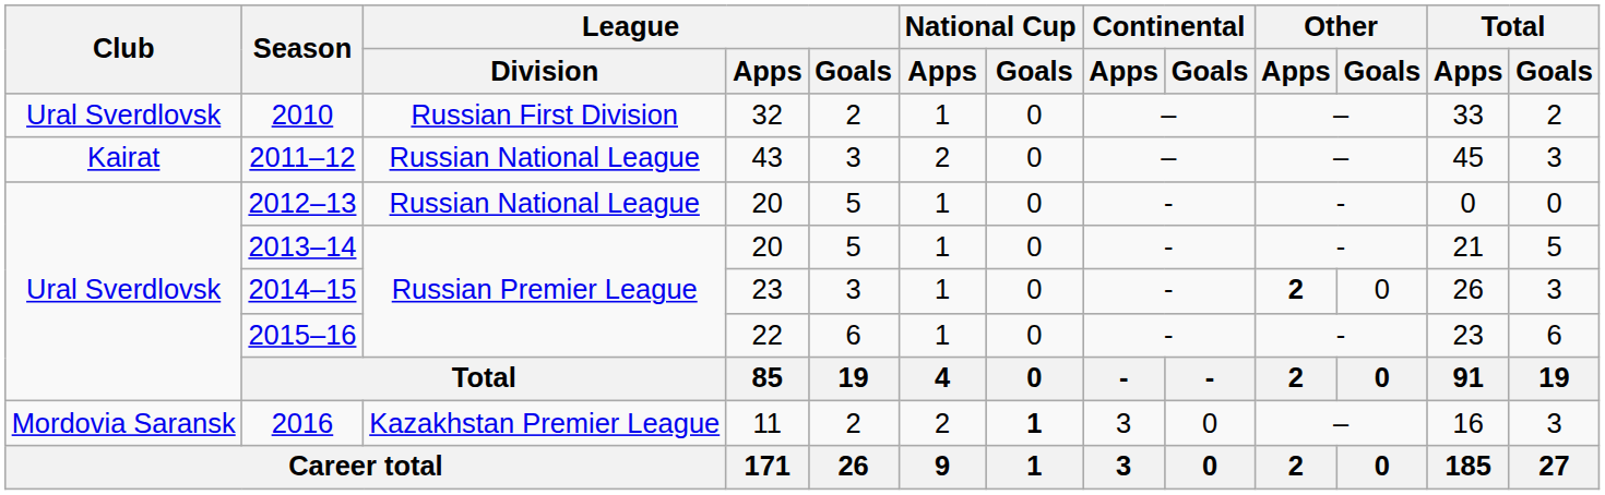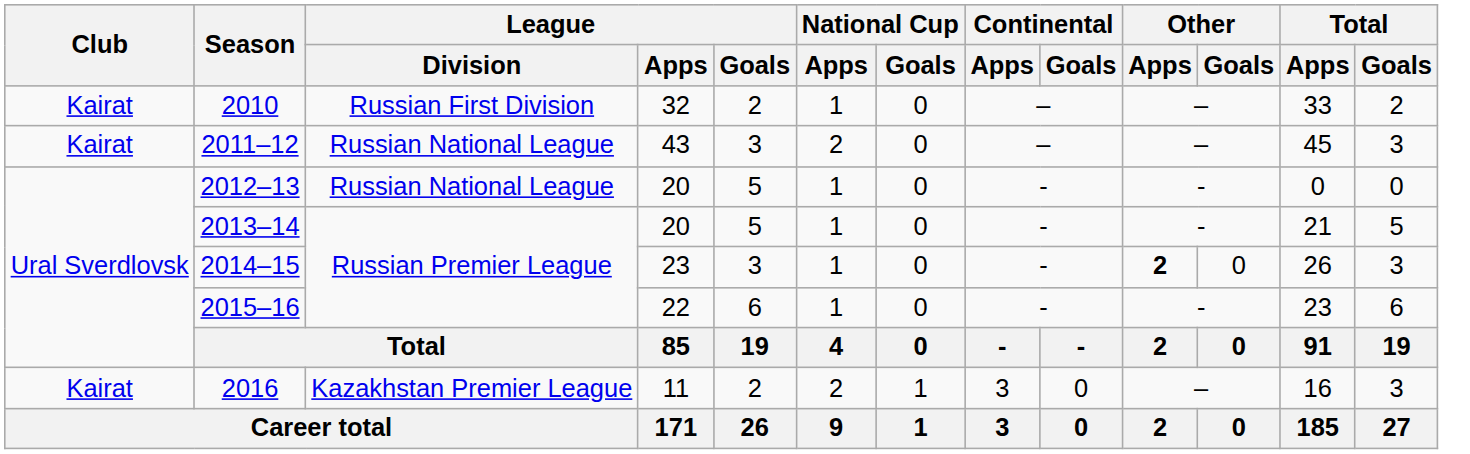2010 | Club: Ural Sverdlovsk -> Kairat
2016 | Club: Mordovia Saransk -> Kairat
2016 | National Cup / Goals: bold -> normal
